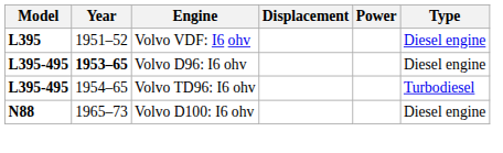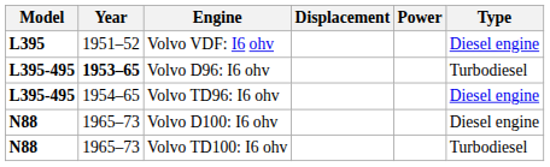Volvo D96: I6 ohv | Type: Diesel engine -> Turbodiesel
Volvo TD96: I6 ohv | Type: Turbodiesel -> Diesel engine
+ row: N88 | 1965–73 | Volvo TD100: I6 ohv | Turbodiesel
